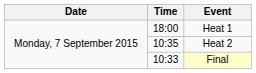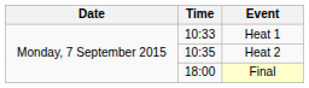Heat 1 | Time: 18:00 -> 10:33
Final | Time: 10:33 -> 18:00
